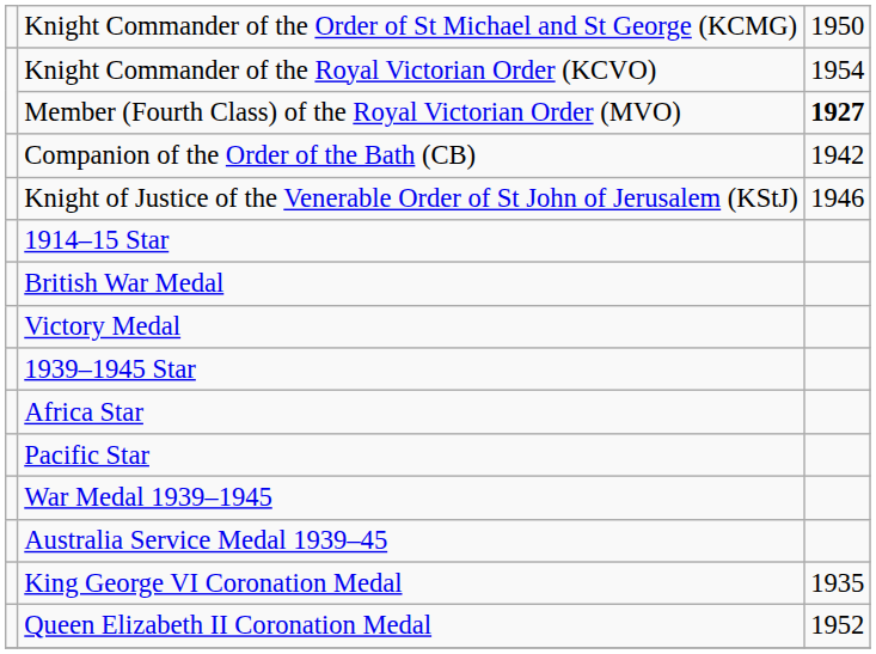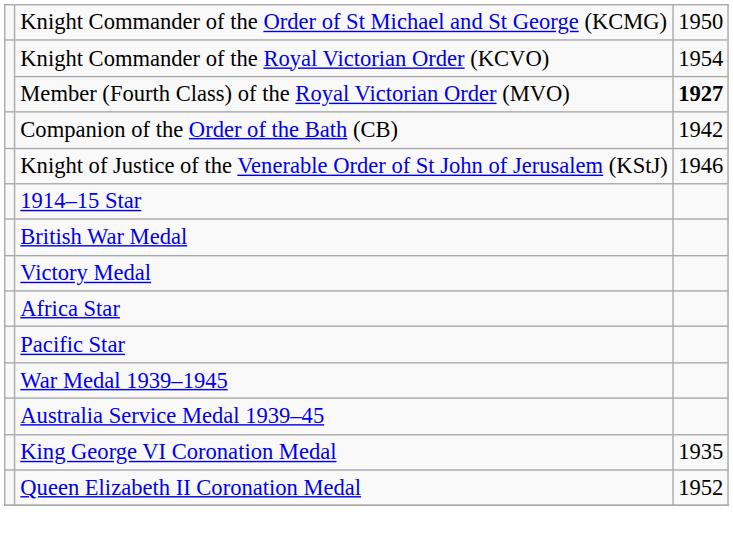- row: 1939–1945 Star
